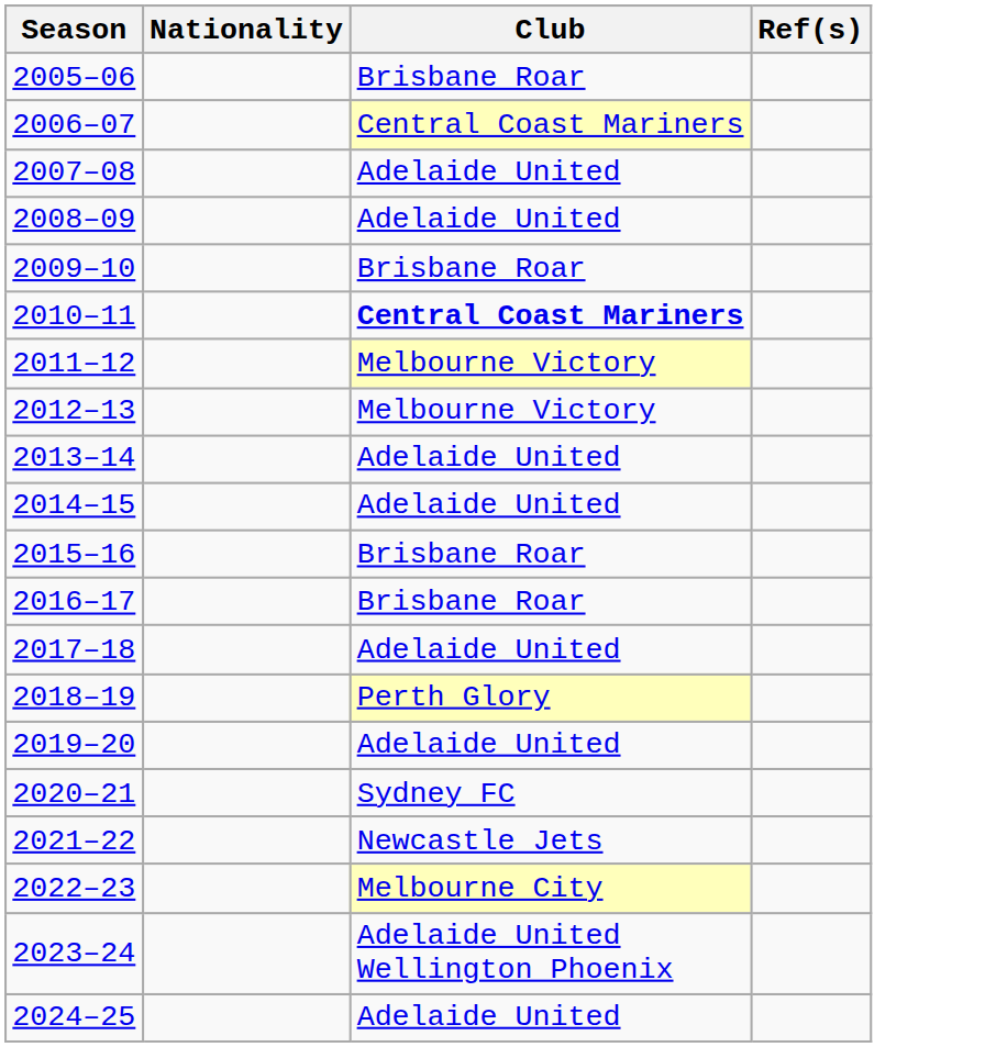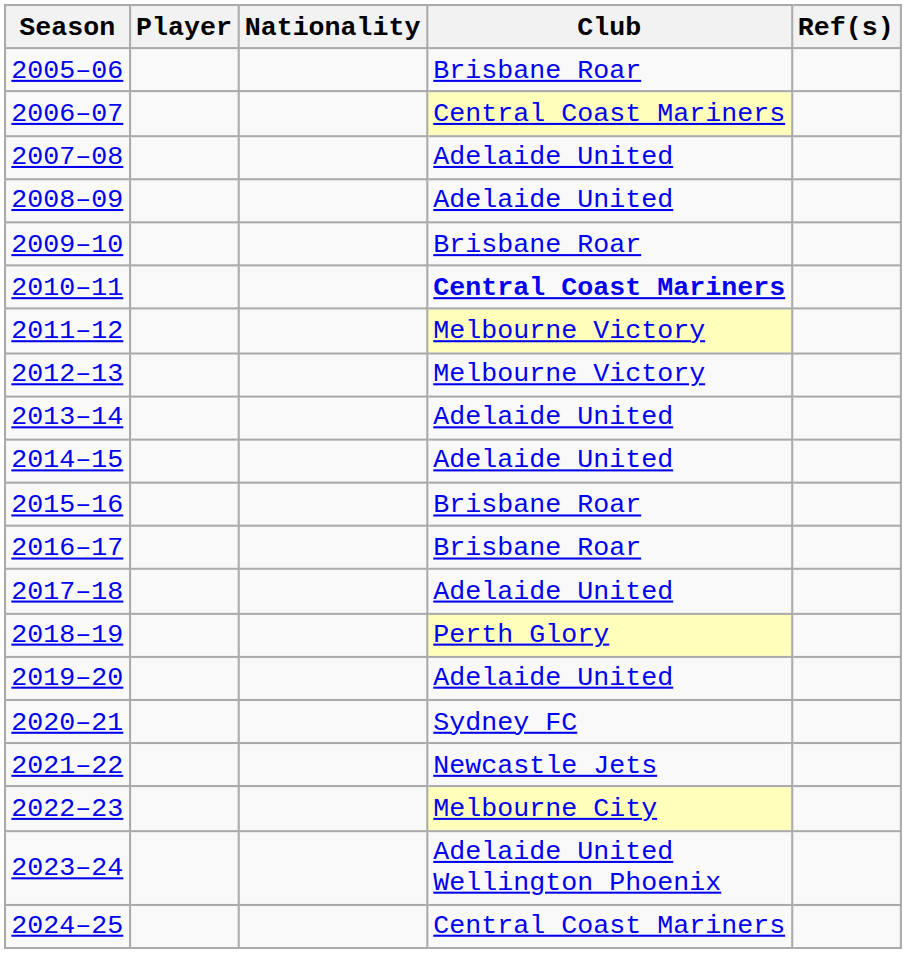+ column: Player
2024–25 | Club: Adelaide United -> Central Coast Mariners
